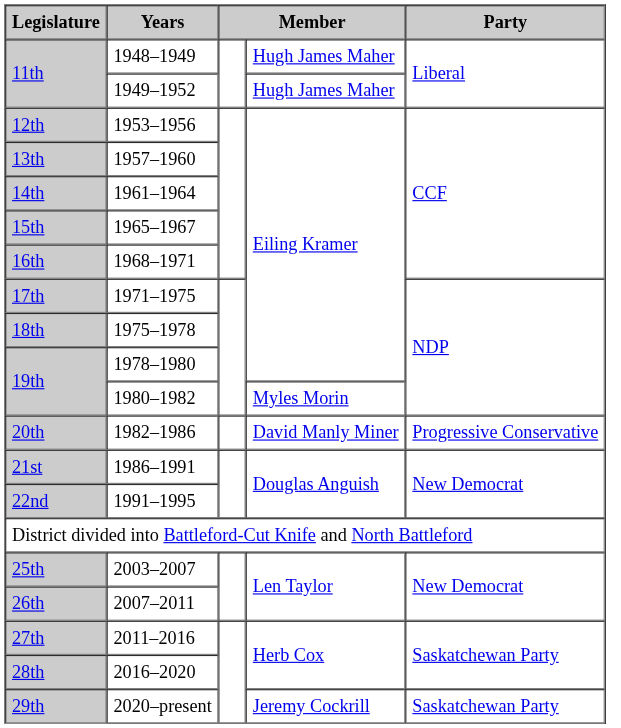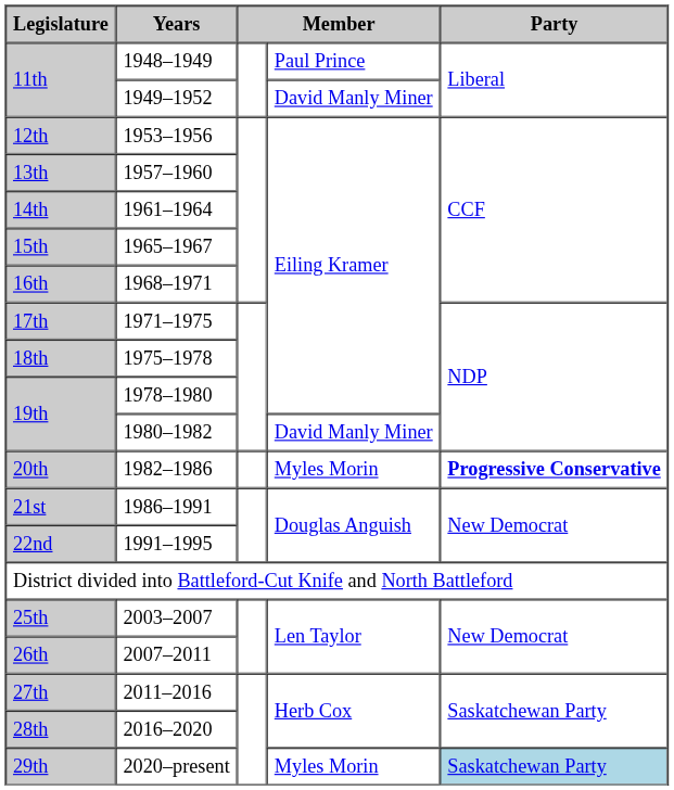11th / 1948–1949 | column 4: Hugh James Maher -> Paul Prince
11th / 1949–1952 | column 4: Hugh James Maher -> David Manly Miner
19th / 1980–1982 | column 4: Myles Morin -> David Manly Miner
20th | column 4: David Manly Miner -> Myles Morin
20th | Party: normal -> bold
29th | column 4: Jeremy Cockrill -> Myles Morin
29th | Party: no background -> lightblue background
